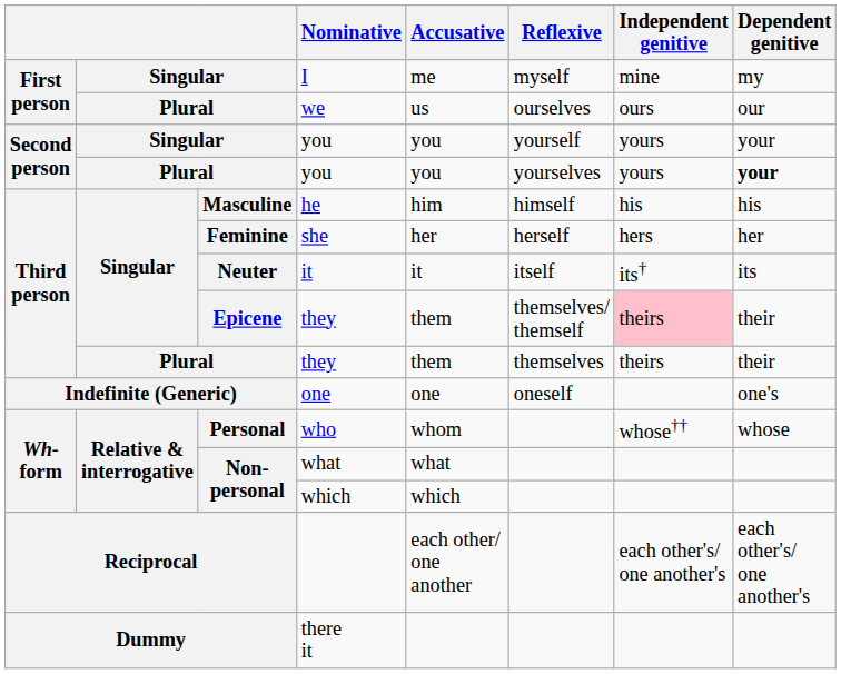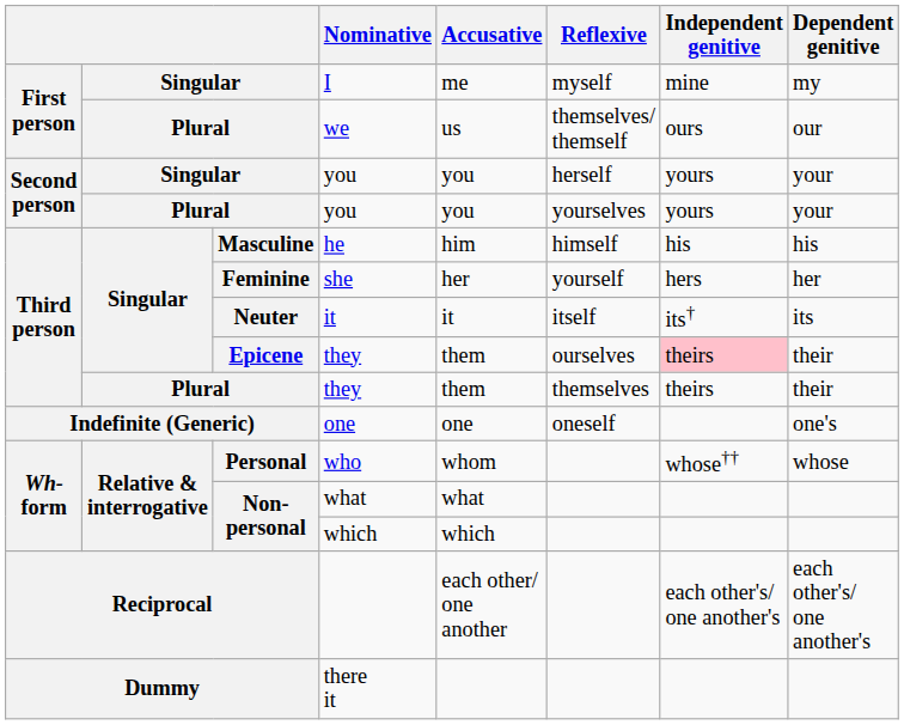we | Reflexive: ourselves -> themselves/ themself
Singular / you | Reflexive: yourself -> herself
Plural / you | Dependent genitive: bold -> normal
she | Reflexive: herself -> yourself
Epicene / they | Reflexive: themselves/ themself -> ourselves
